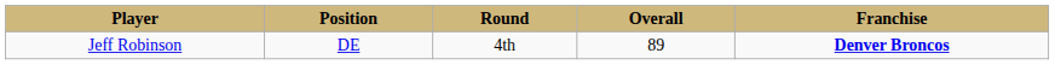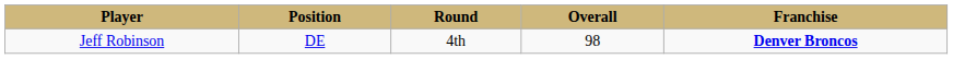Jeff Robinson | Overall: 89 -> 98
